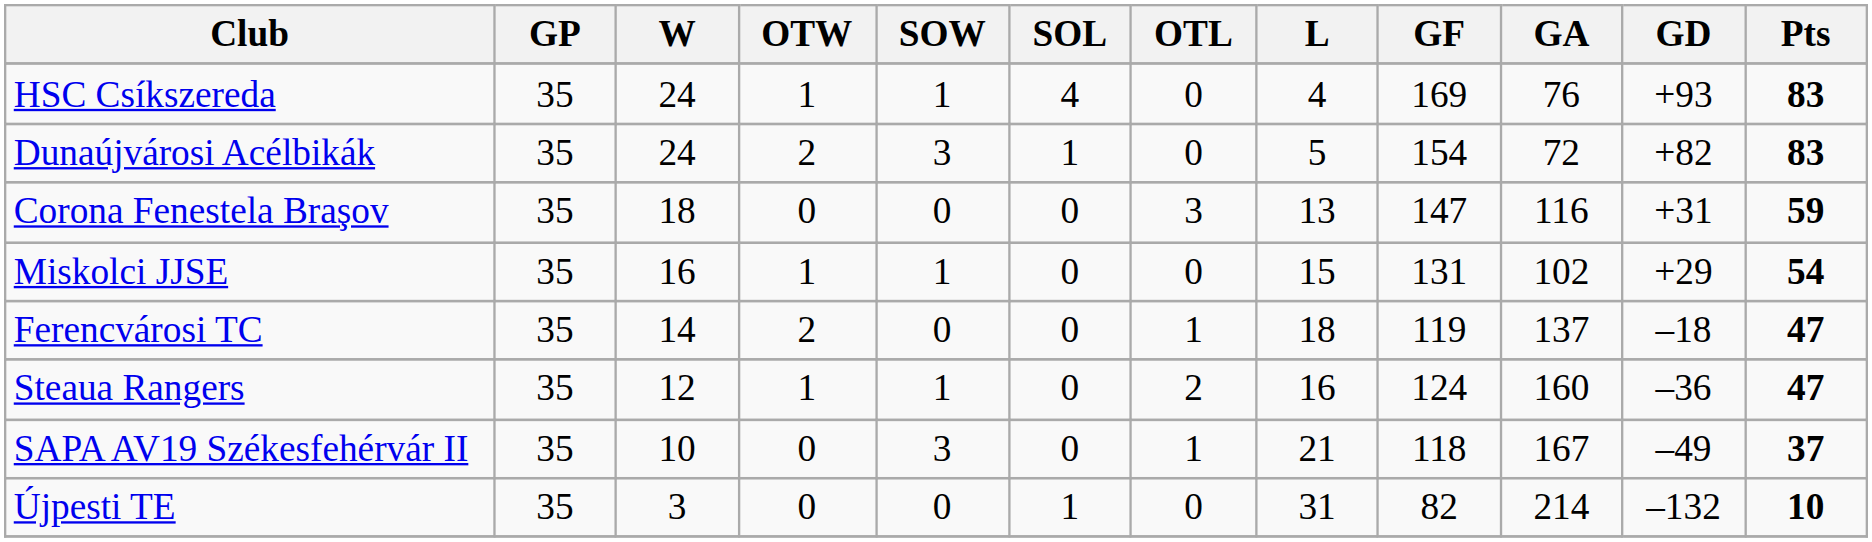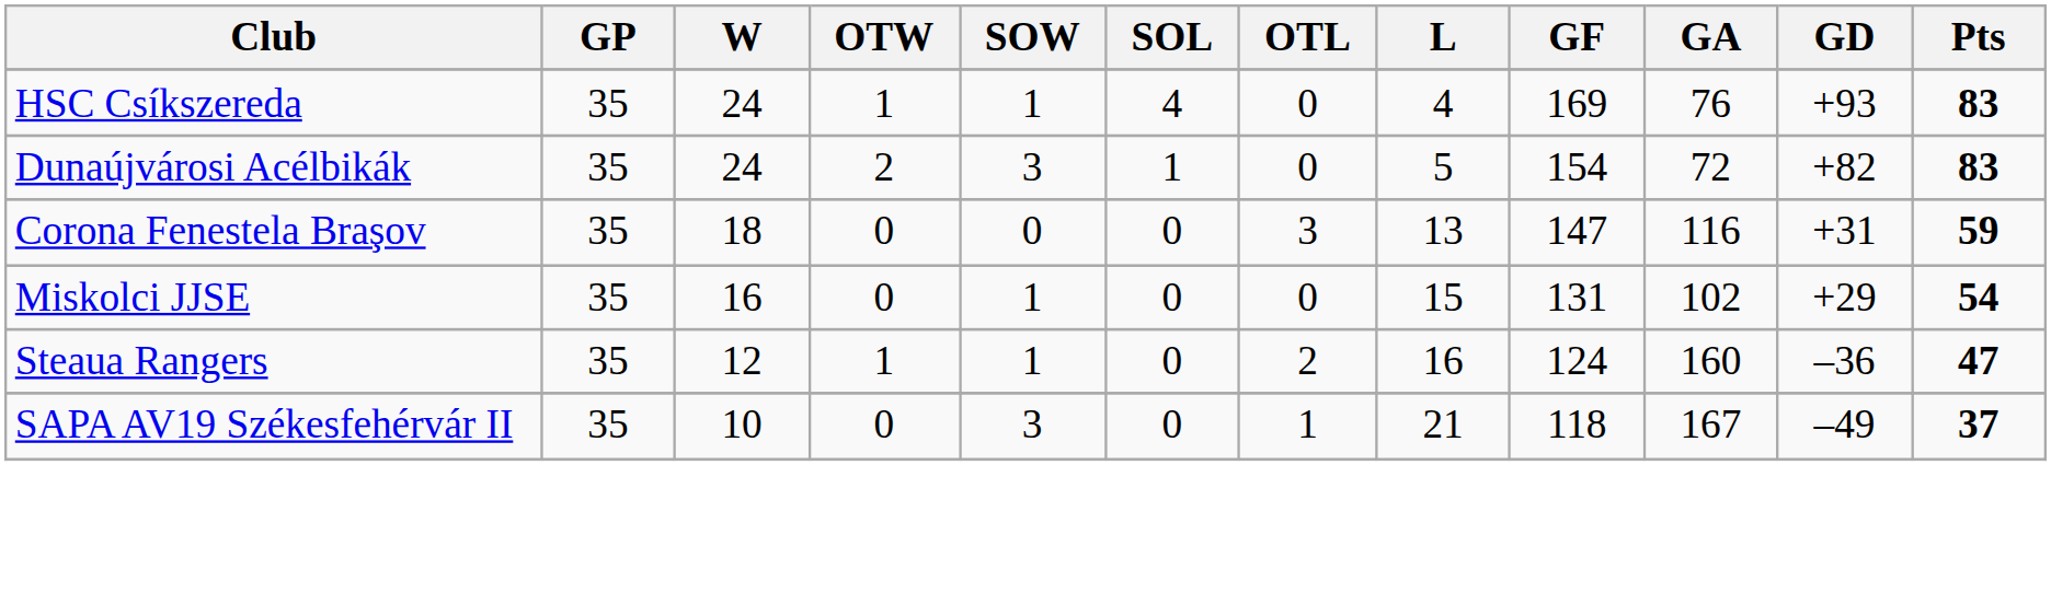Miskolci JJSE | OTW: 1 -> 0
- row: Ferencvárosi TC | 35 | 14 | 2 | 0 | 0 | 1 | 18 | 119 | 137 | –18 | 47
- row: Újpesti TE | 35 | 3 | 0 | 0 | 1 | 0 | 31 | 82 | 214 | –132 | 10
